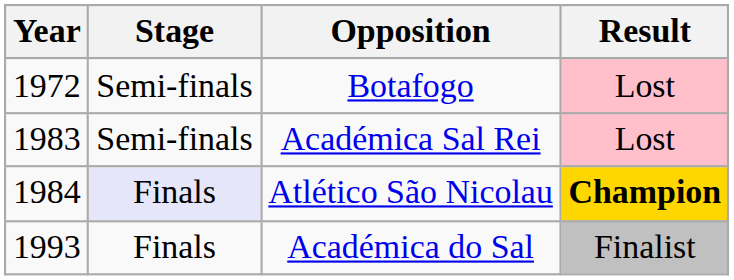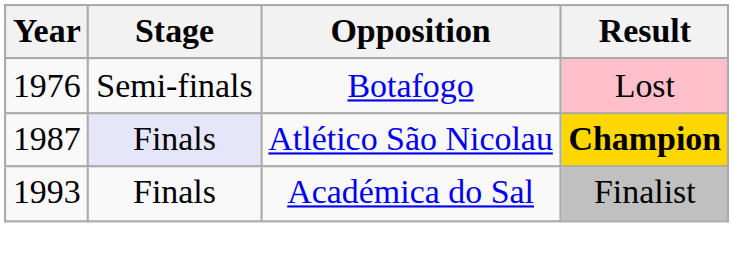Botafogo | Year: 1972 -> 1976
- row: 1983 | Semi-finals | Académica Sal Rei | Lost
Atlético São Nicolau | Year: 1984 -> 1987
